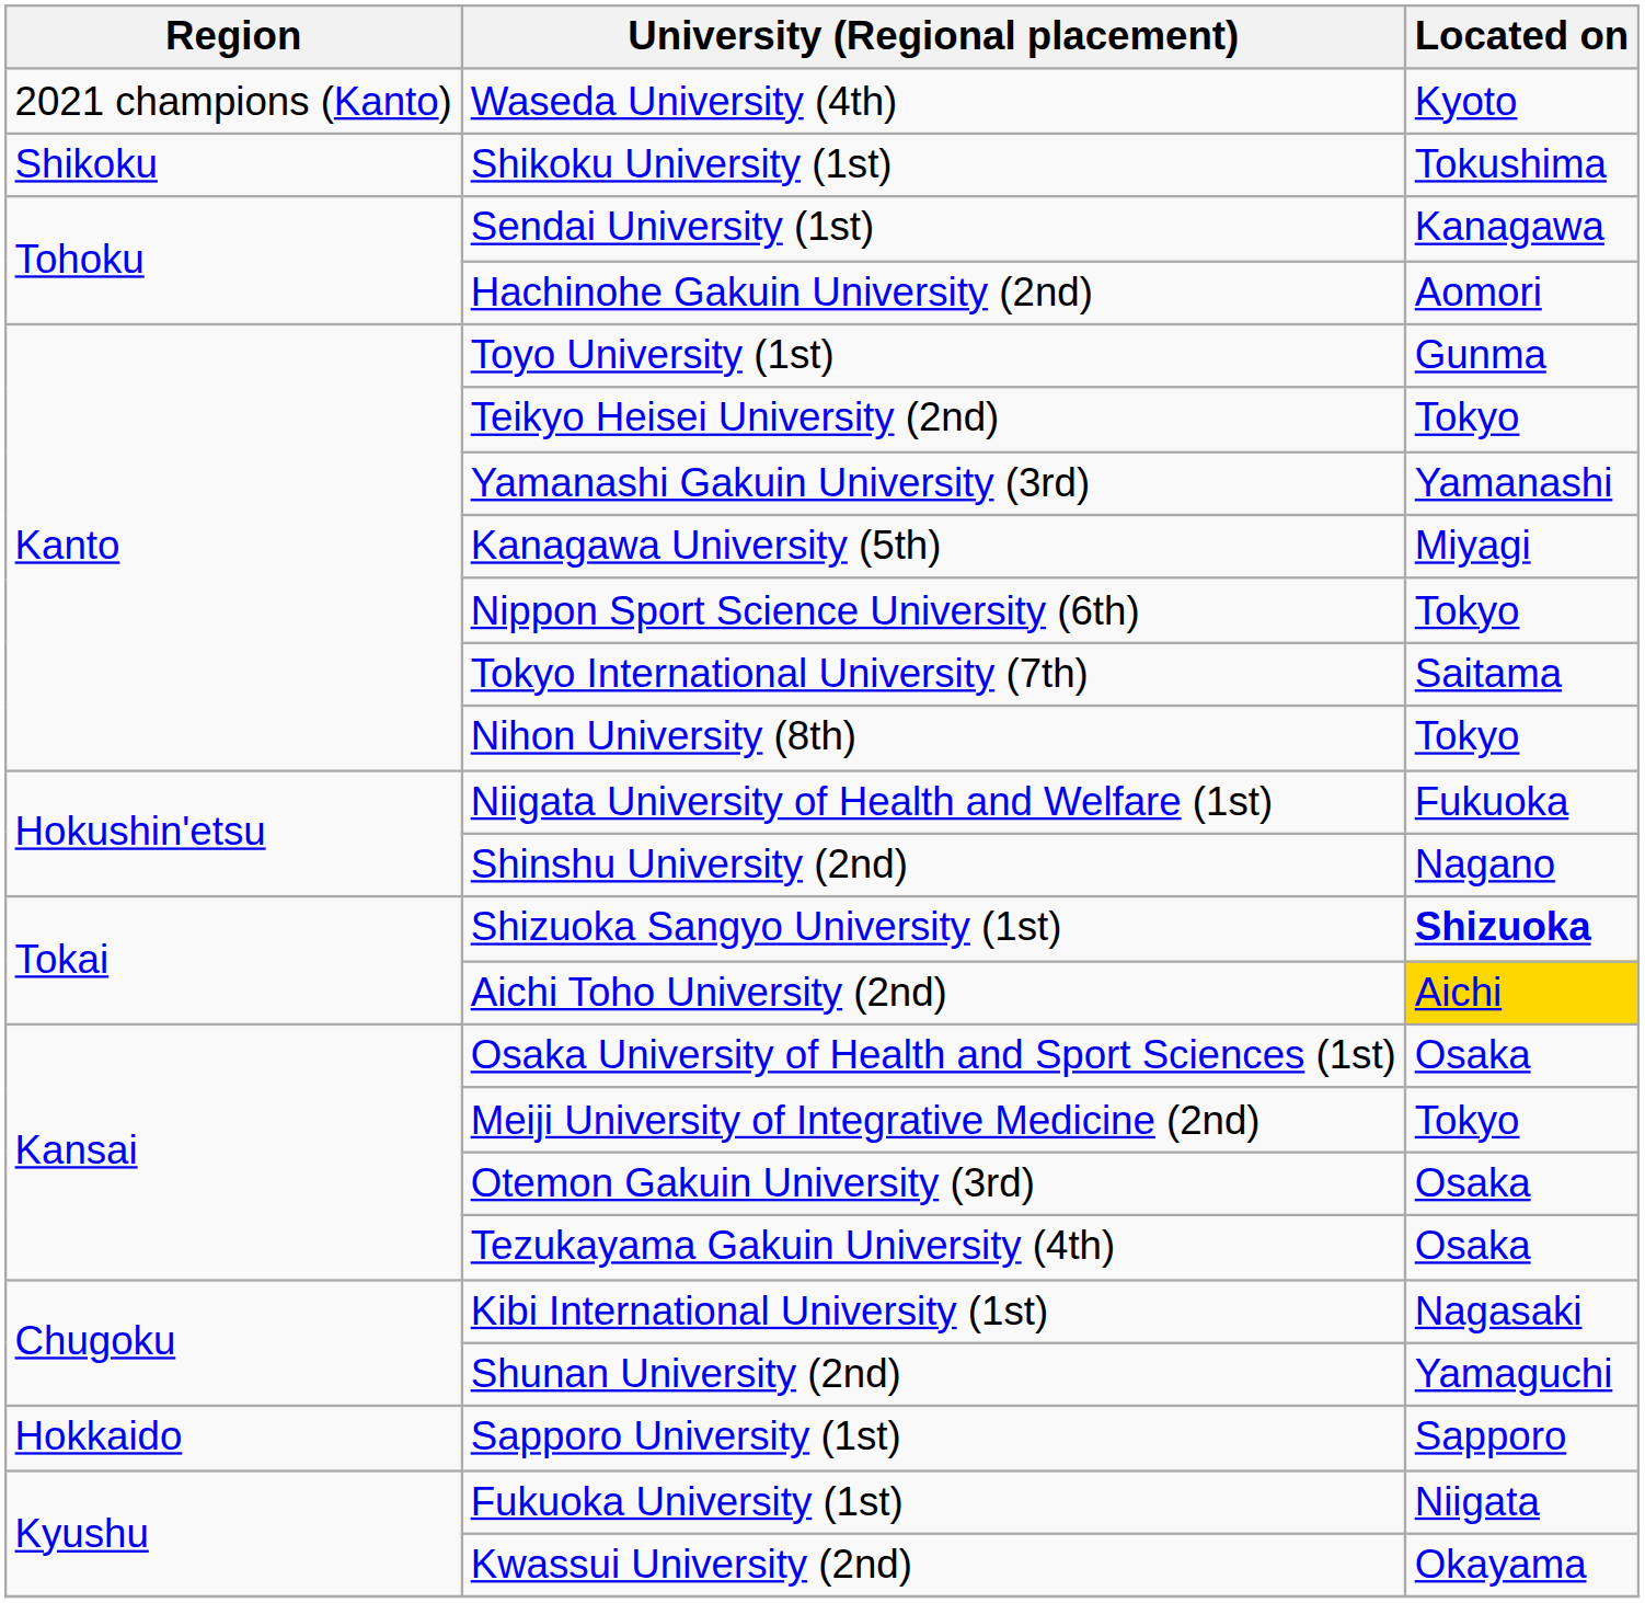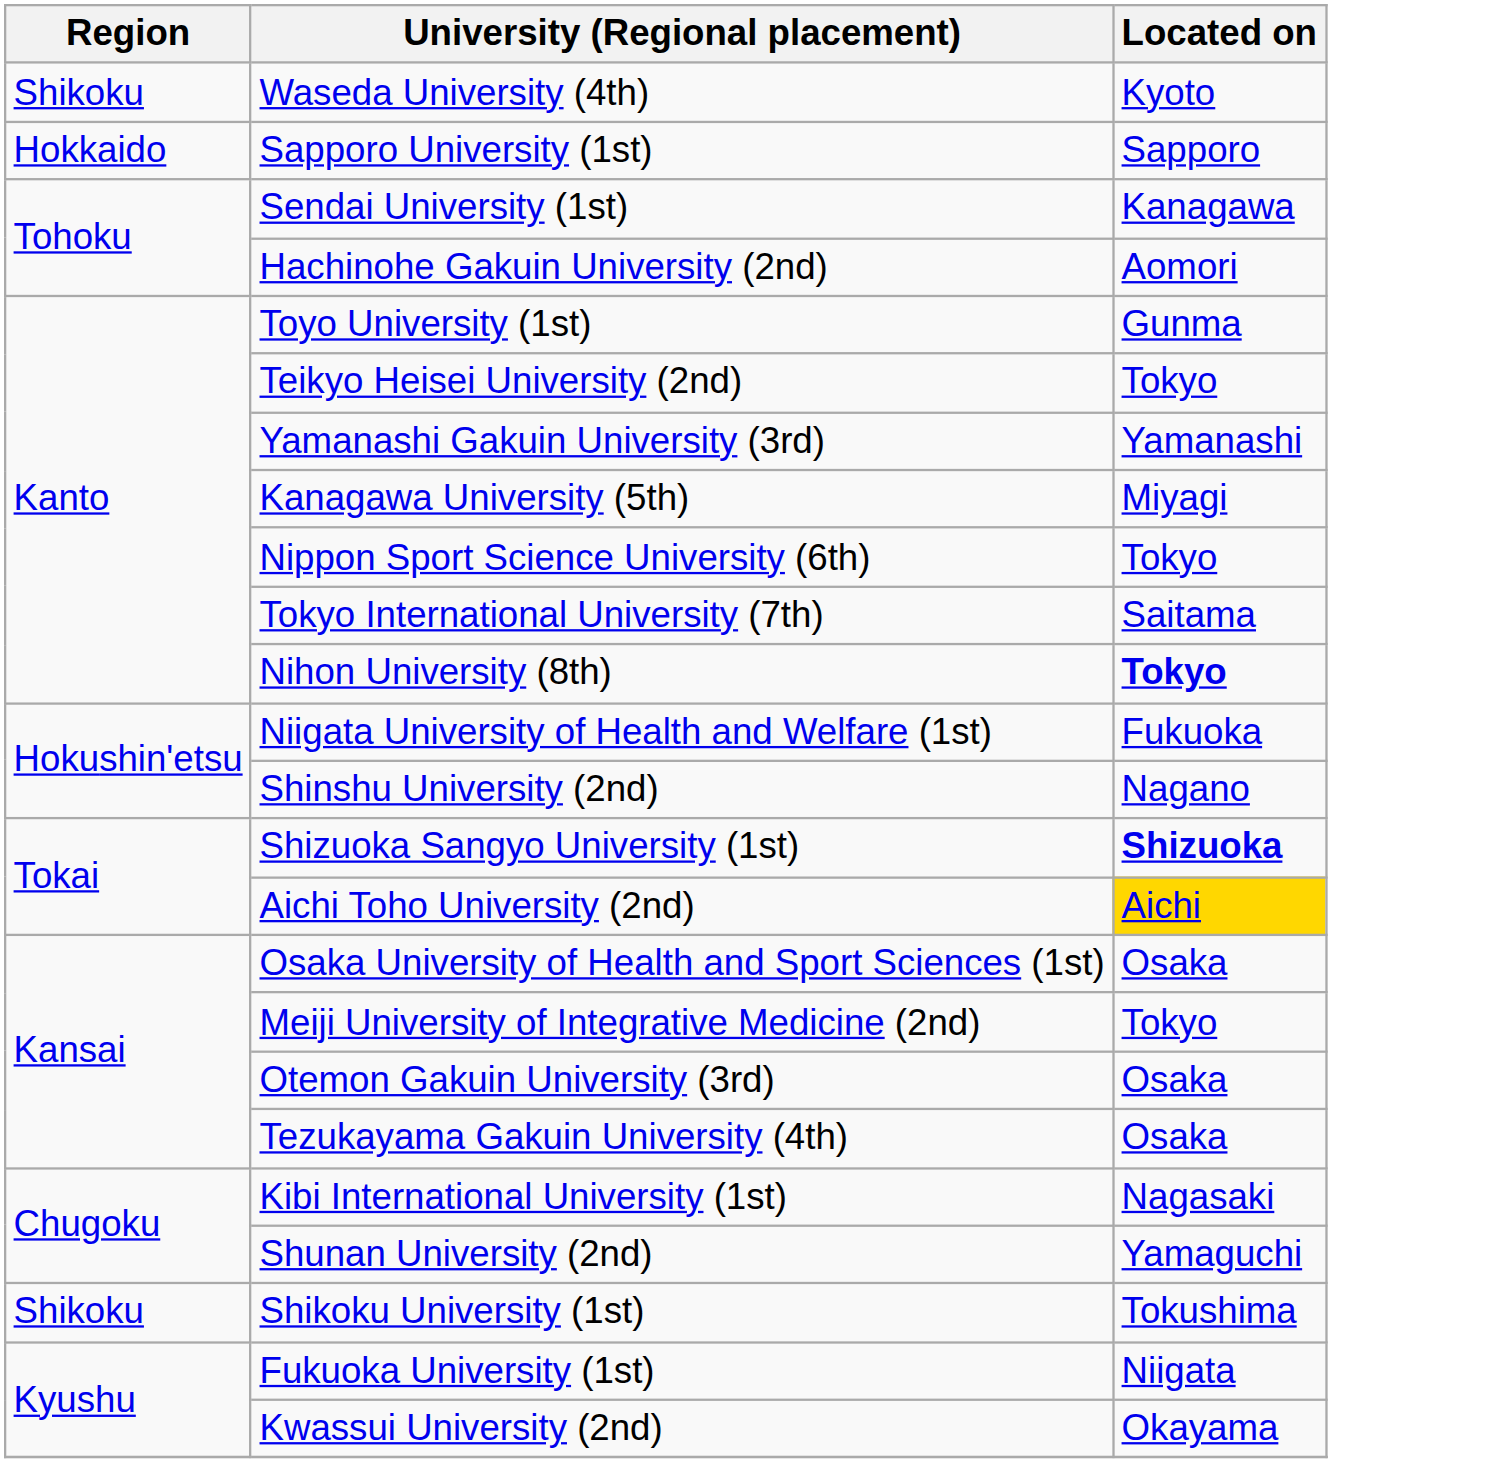Waseda University (4th) | Region: 2021 champions (Kanto) -> Shikoku
rows swapped: Sapporo University (1st) <-> Shikoku University (1st)
Nihon University (8th) | Located on: normal -> bold
